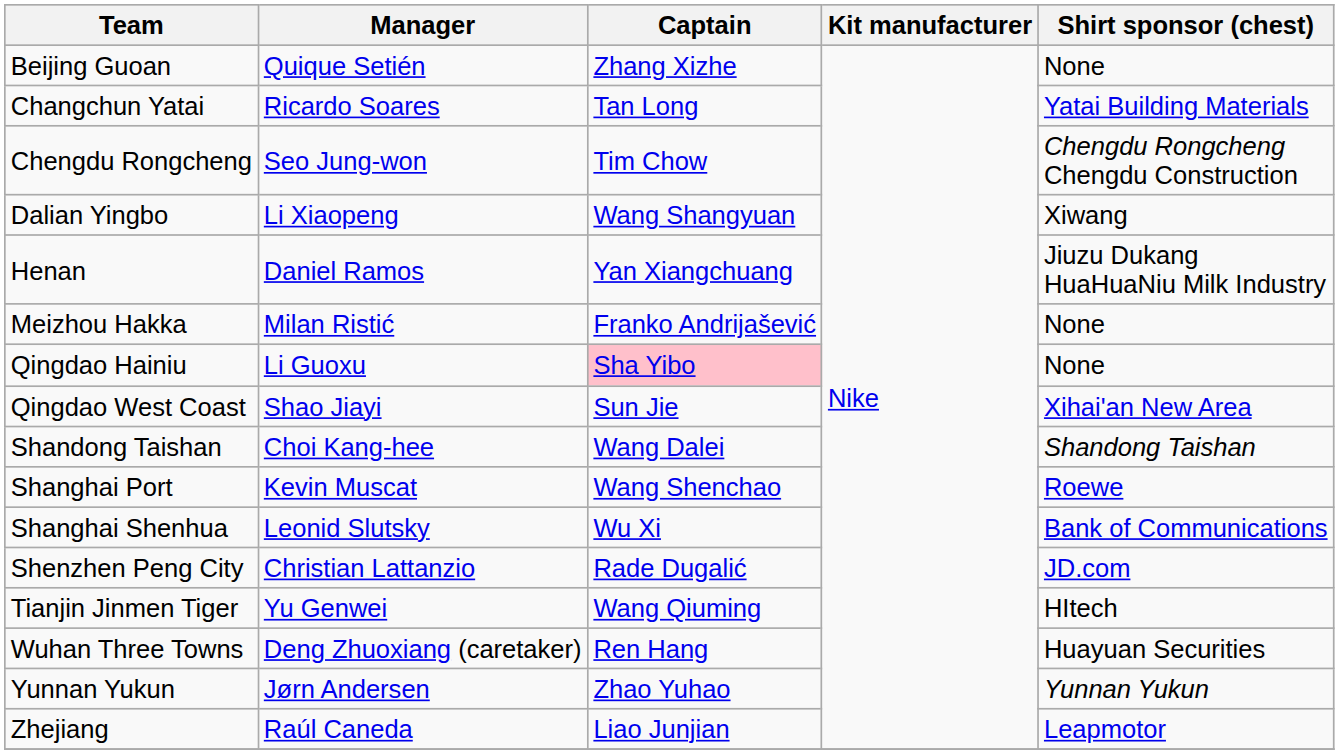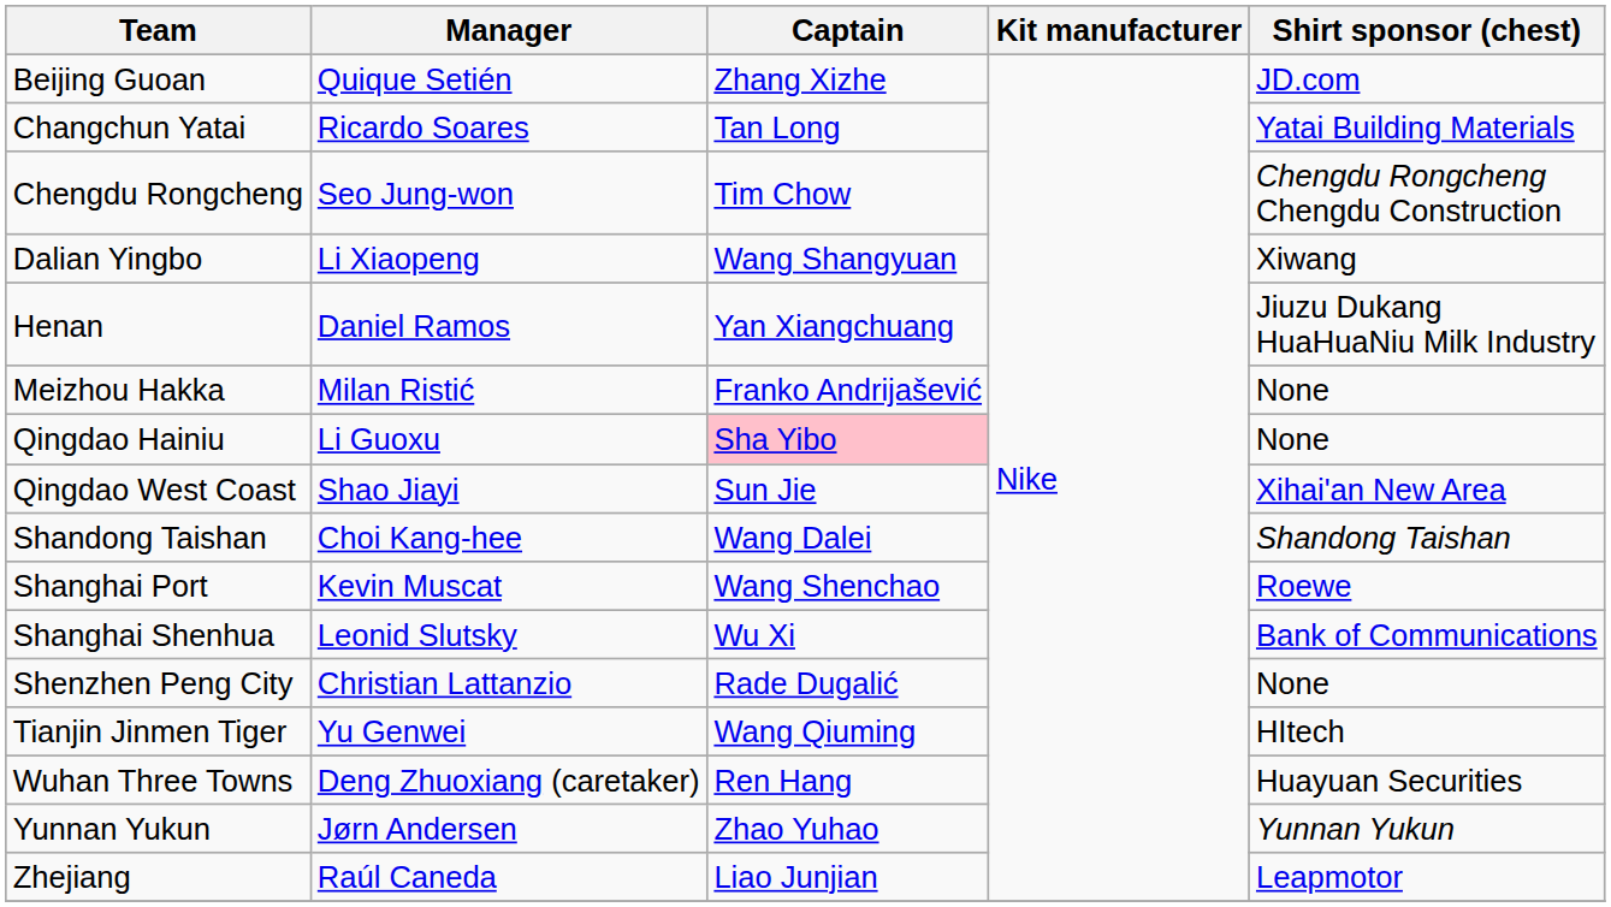Beijing Guoan | Shirt sponsor (chest): None -> JD.com
Shenzhen Peng City | Shirt sponsor (chest): JD.com -> None
